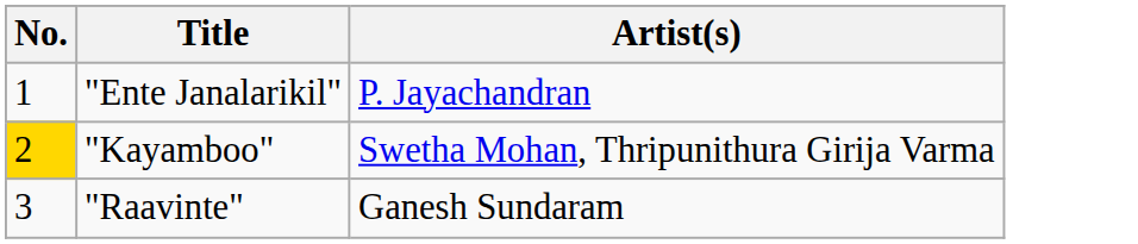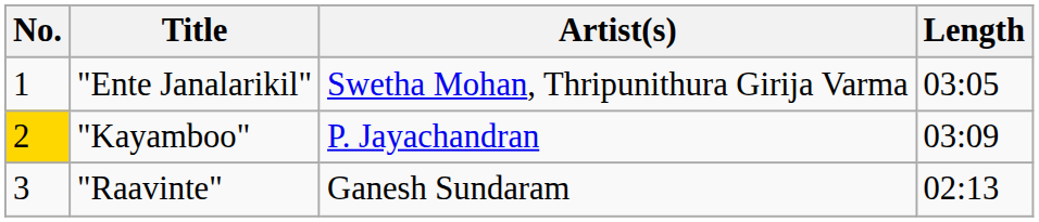+ column: Length | 03:05 | 03:09 | 02:13
"Ente Janalarikil" | Artist(s): P. Jayachandran -> Swetha Mohan, Thripunithura Girija Varma
"Kayamboo" | Artist(s): Swetha Mohan, Thripunithura Girija Varma -> P. Jayachandran
